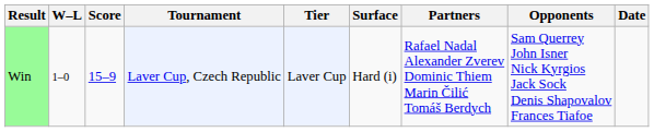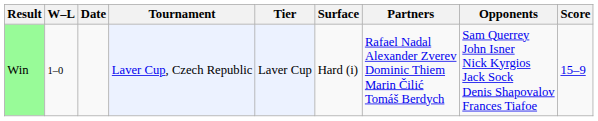columns swapped: Date <-> Score
